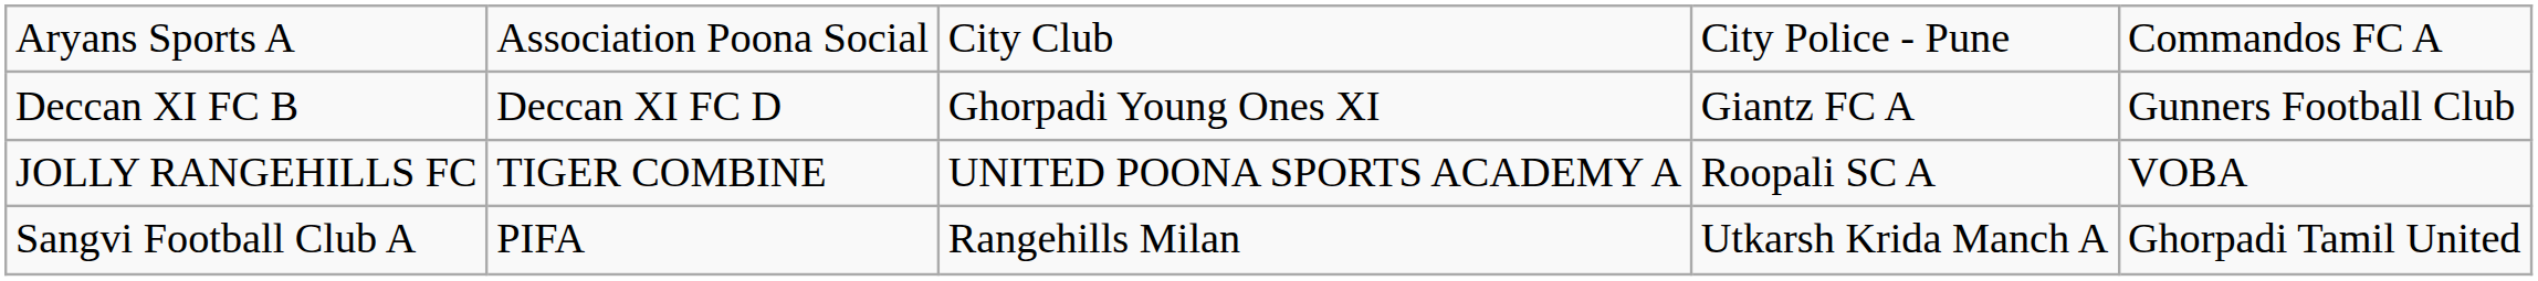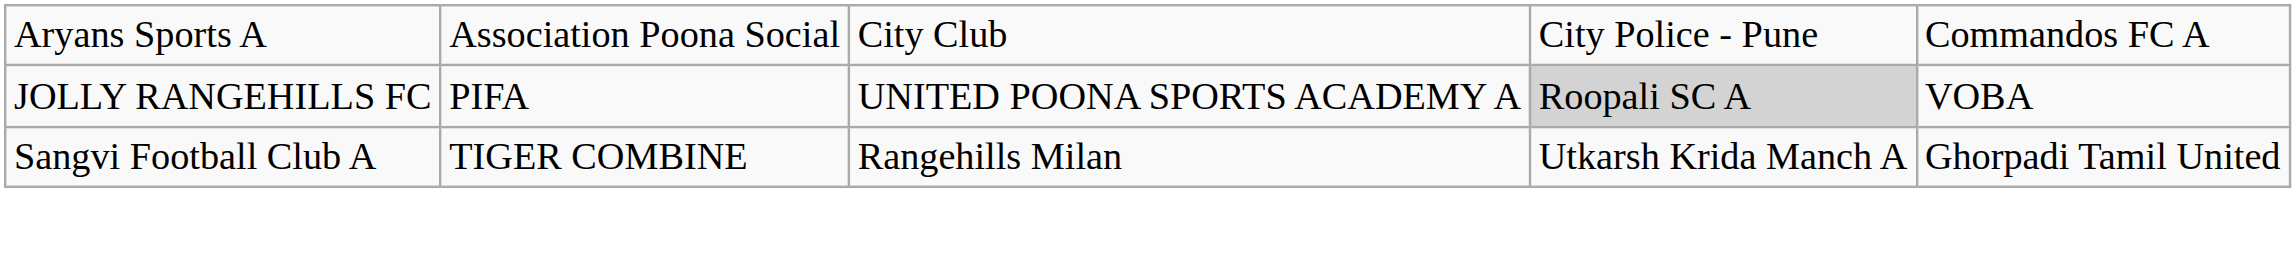- row: Deccan XI FC B | Deccan XI FC D | Ghorpadi Young Ones XI | Giantz FC A | Gunners Football Club
JOLLY RANGEHILLS FC | column 2: TIGER COMBINE -> PIFA
JOLLY RANGEHILLS FC | column 4: no background -> lightgrey background
Sangvi Football Club A | column 2: PIFA -> TIGER COMBINE
